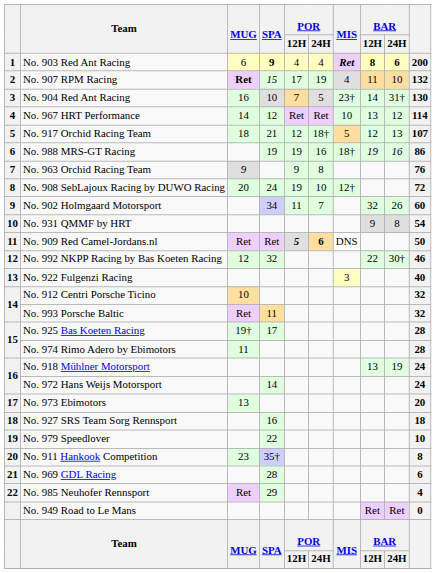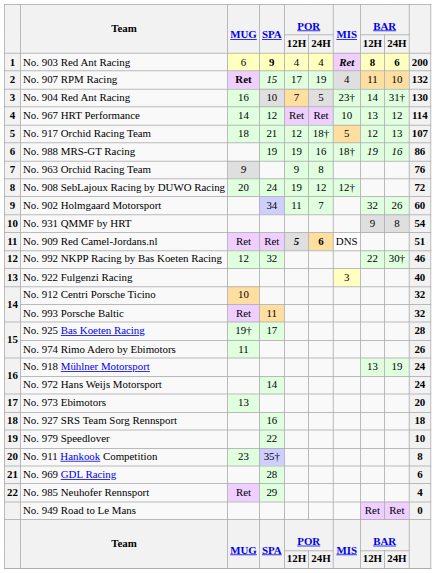No. 908 SebLajoux Racing by DUWO Racing | POR / 24H: 10 -> 12
No. 909 Red Camel-Jordans.nl | column 10: 50 -> 51
No. 974 Rimo Adero by Ebimotors | column 10: 28 -> 26
